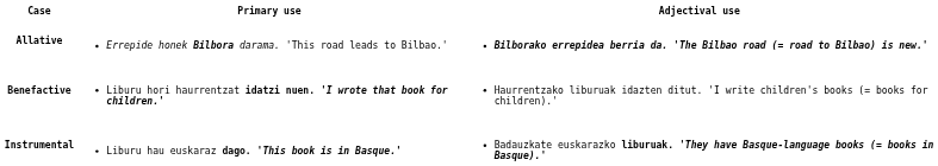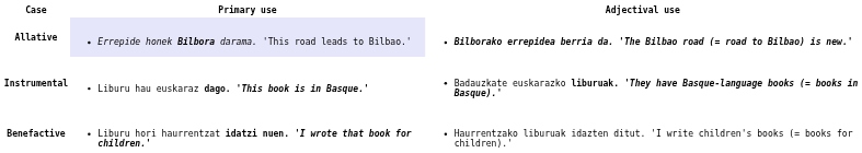Allative | Primary use: no background -> lavender background
rows swapped: Instrumental <-> Benefactive
